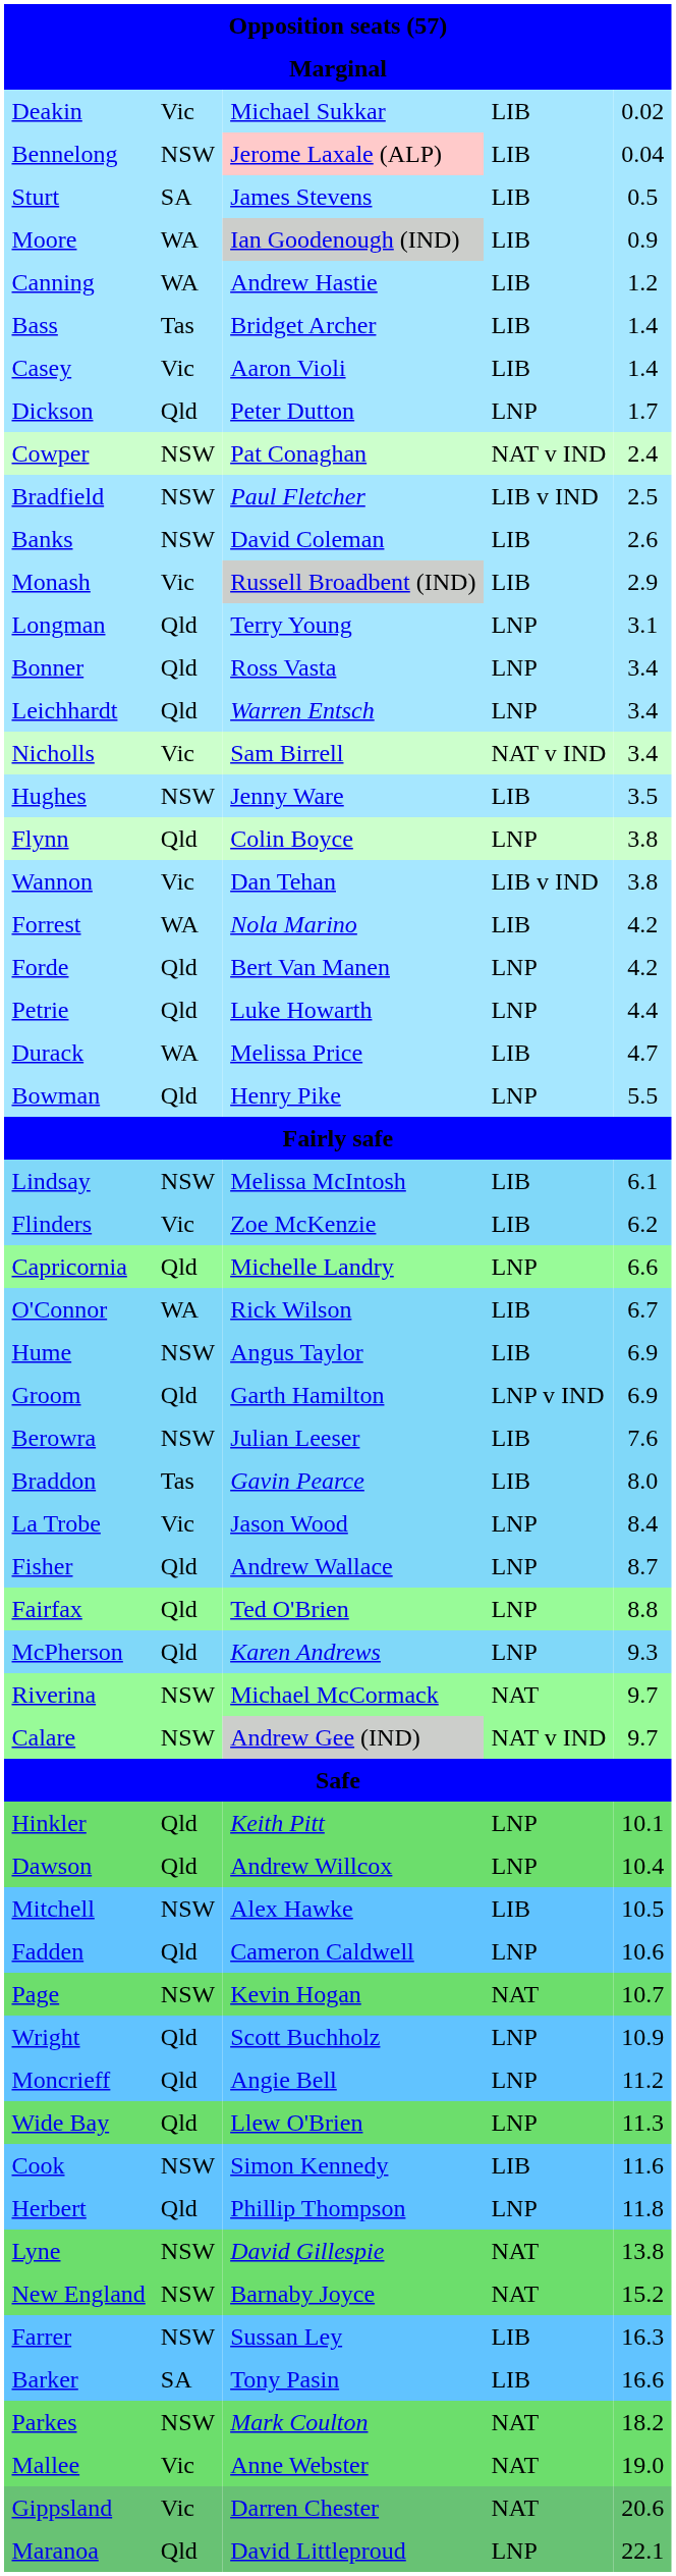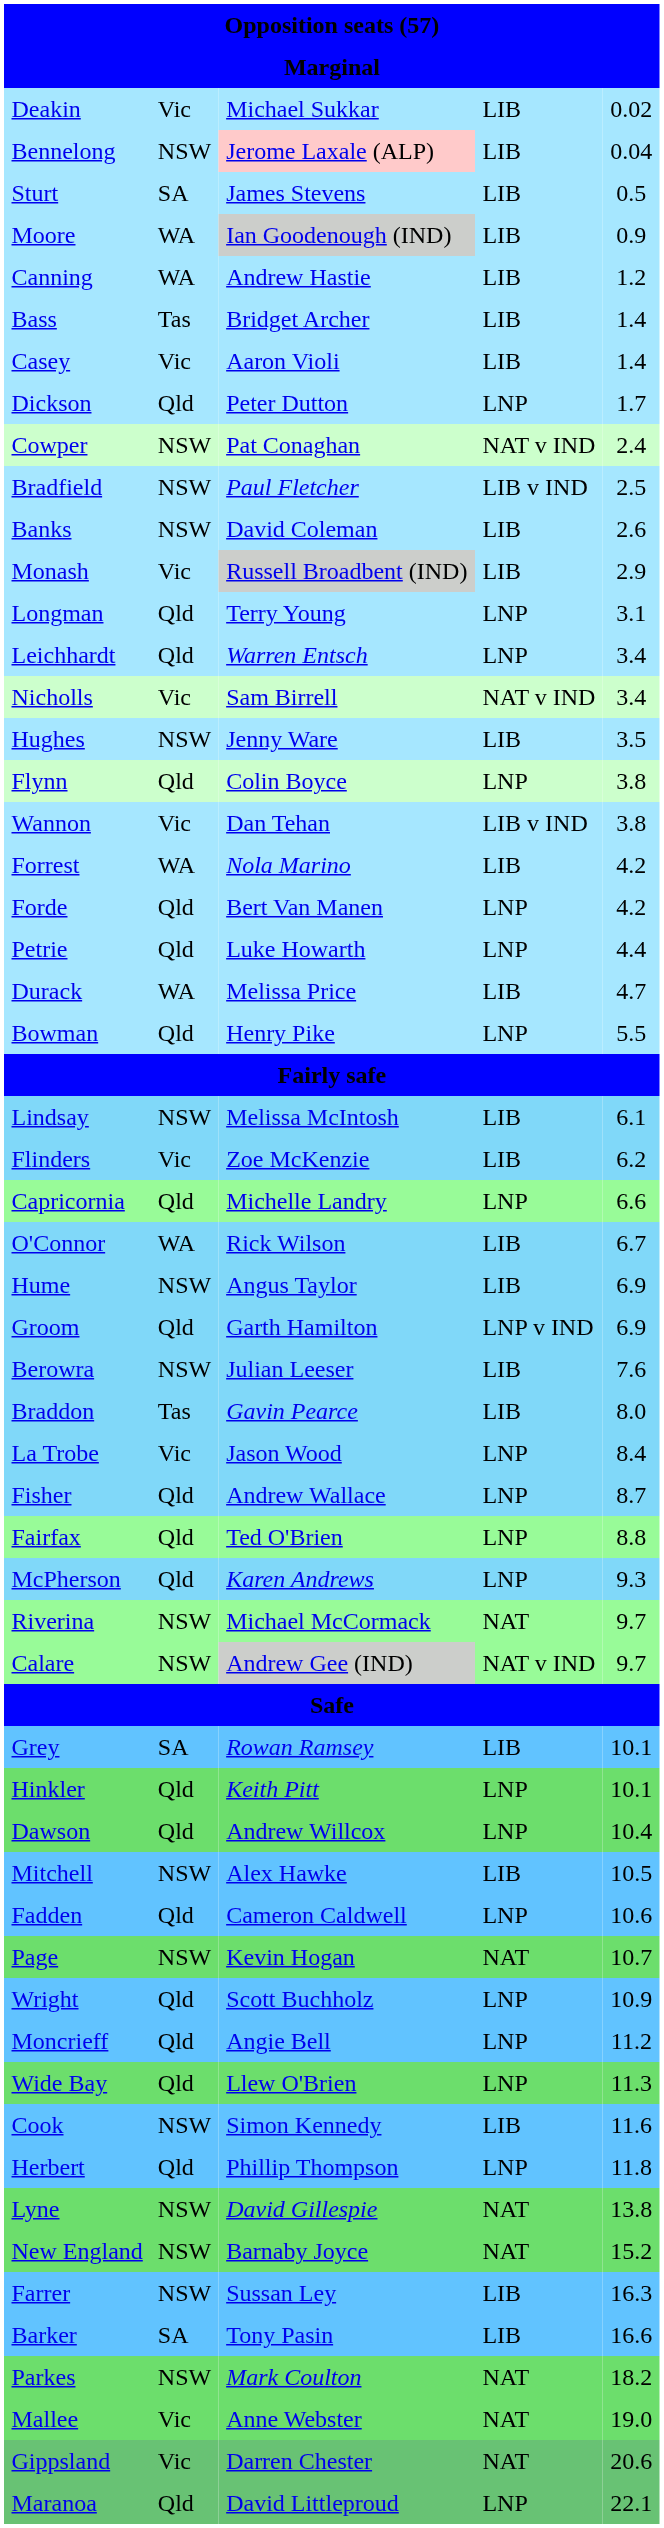- row: Bonner | Qld | Ross Vasta | LNP | 3.4
+ row: Grey | SA | Rowan Ramsey | LIB | 10.1
